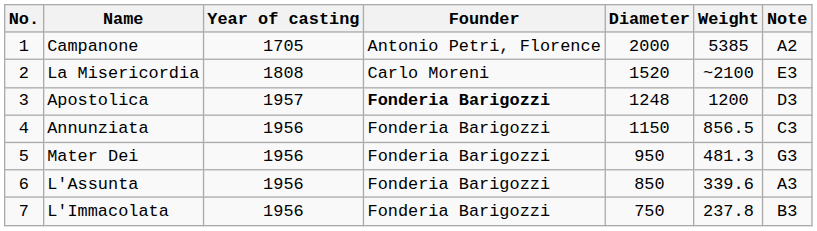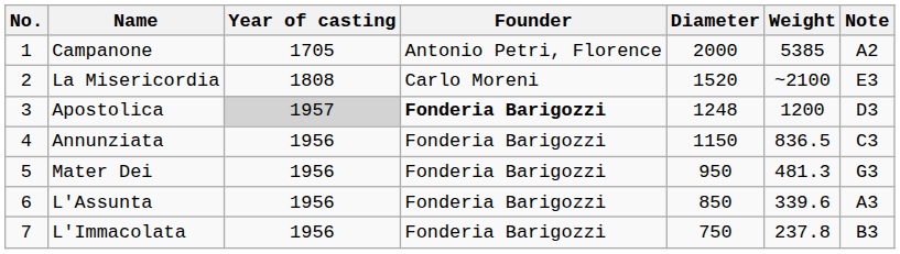Apostolica | Year of casting: no background -> lightgrey background
Annunziata | Weight: 856.5 -> 836.5
